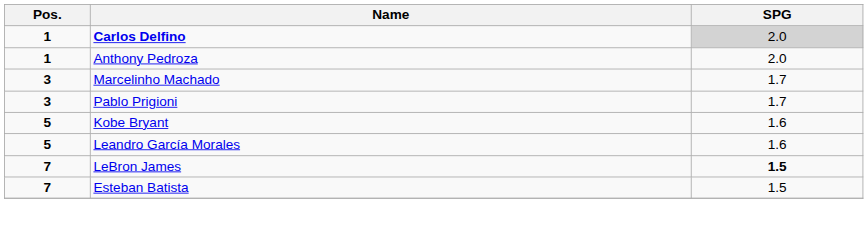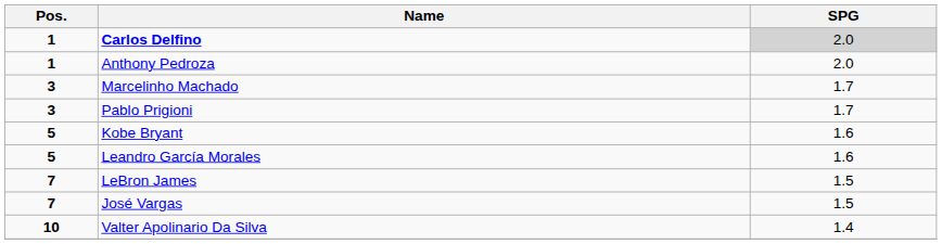LeBron James | SPG: bold -> normal
- row: 7 | Esteban Batista | 1.5
+ row: 7 | José Vargas | 1.5
+ row: 10 | Valter Apolinario Da Silva | 1.4
